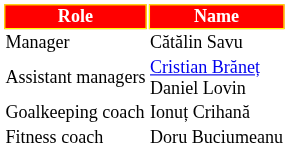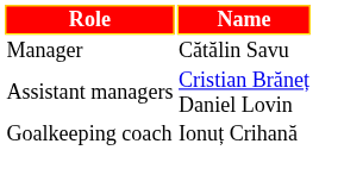- row: Fitness coach | Doru Buciumeanu
